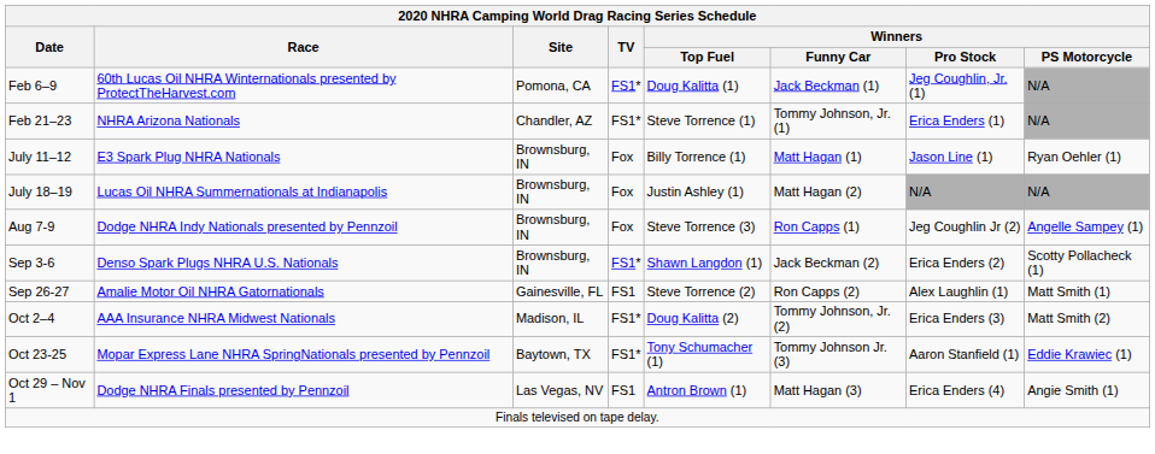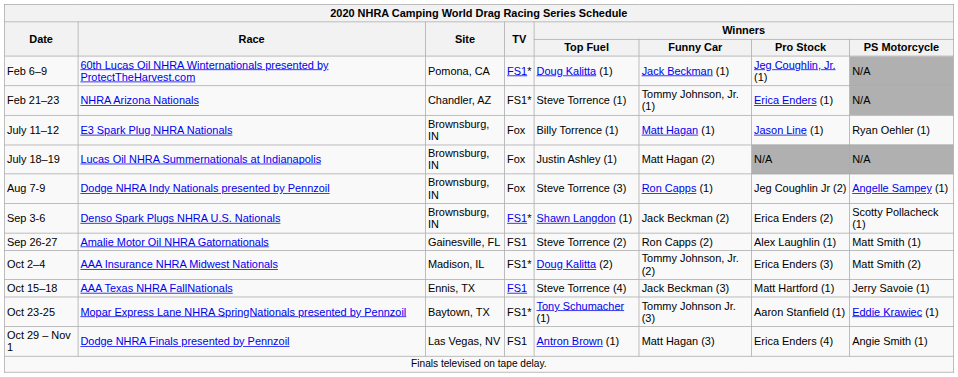+ row: Oct 15–18 | AAA Texas NHRA FallNationals | Ennis, TX | FS1 | Steve Torrence (4) | Jack Beckman (3) | Matt Hartford (1) | Jerry Savoie (1)
